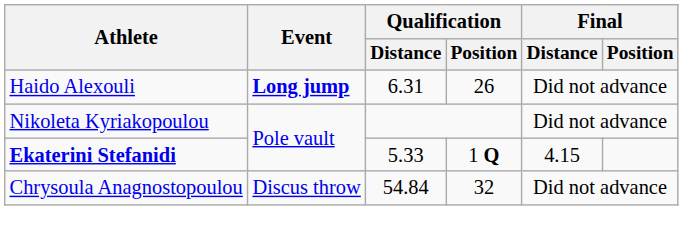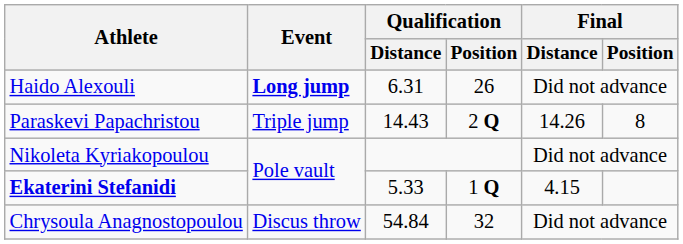+ row: Paraskevi Papachristou | Triple jump | 14.43 | 2 Q | 14.26 | 8
